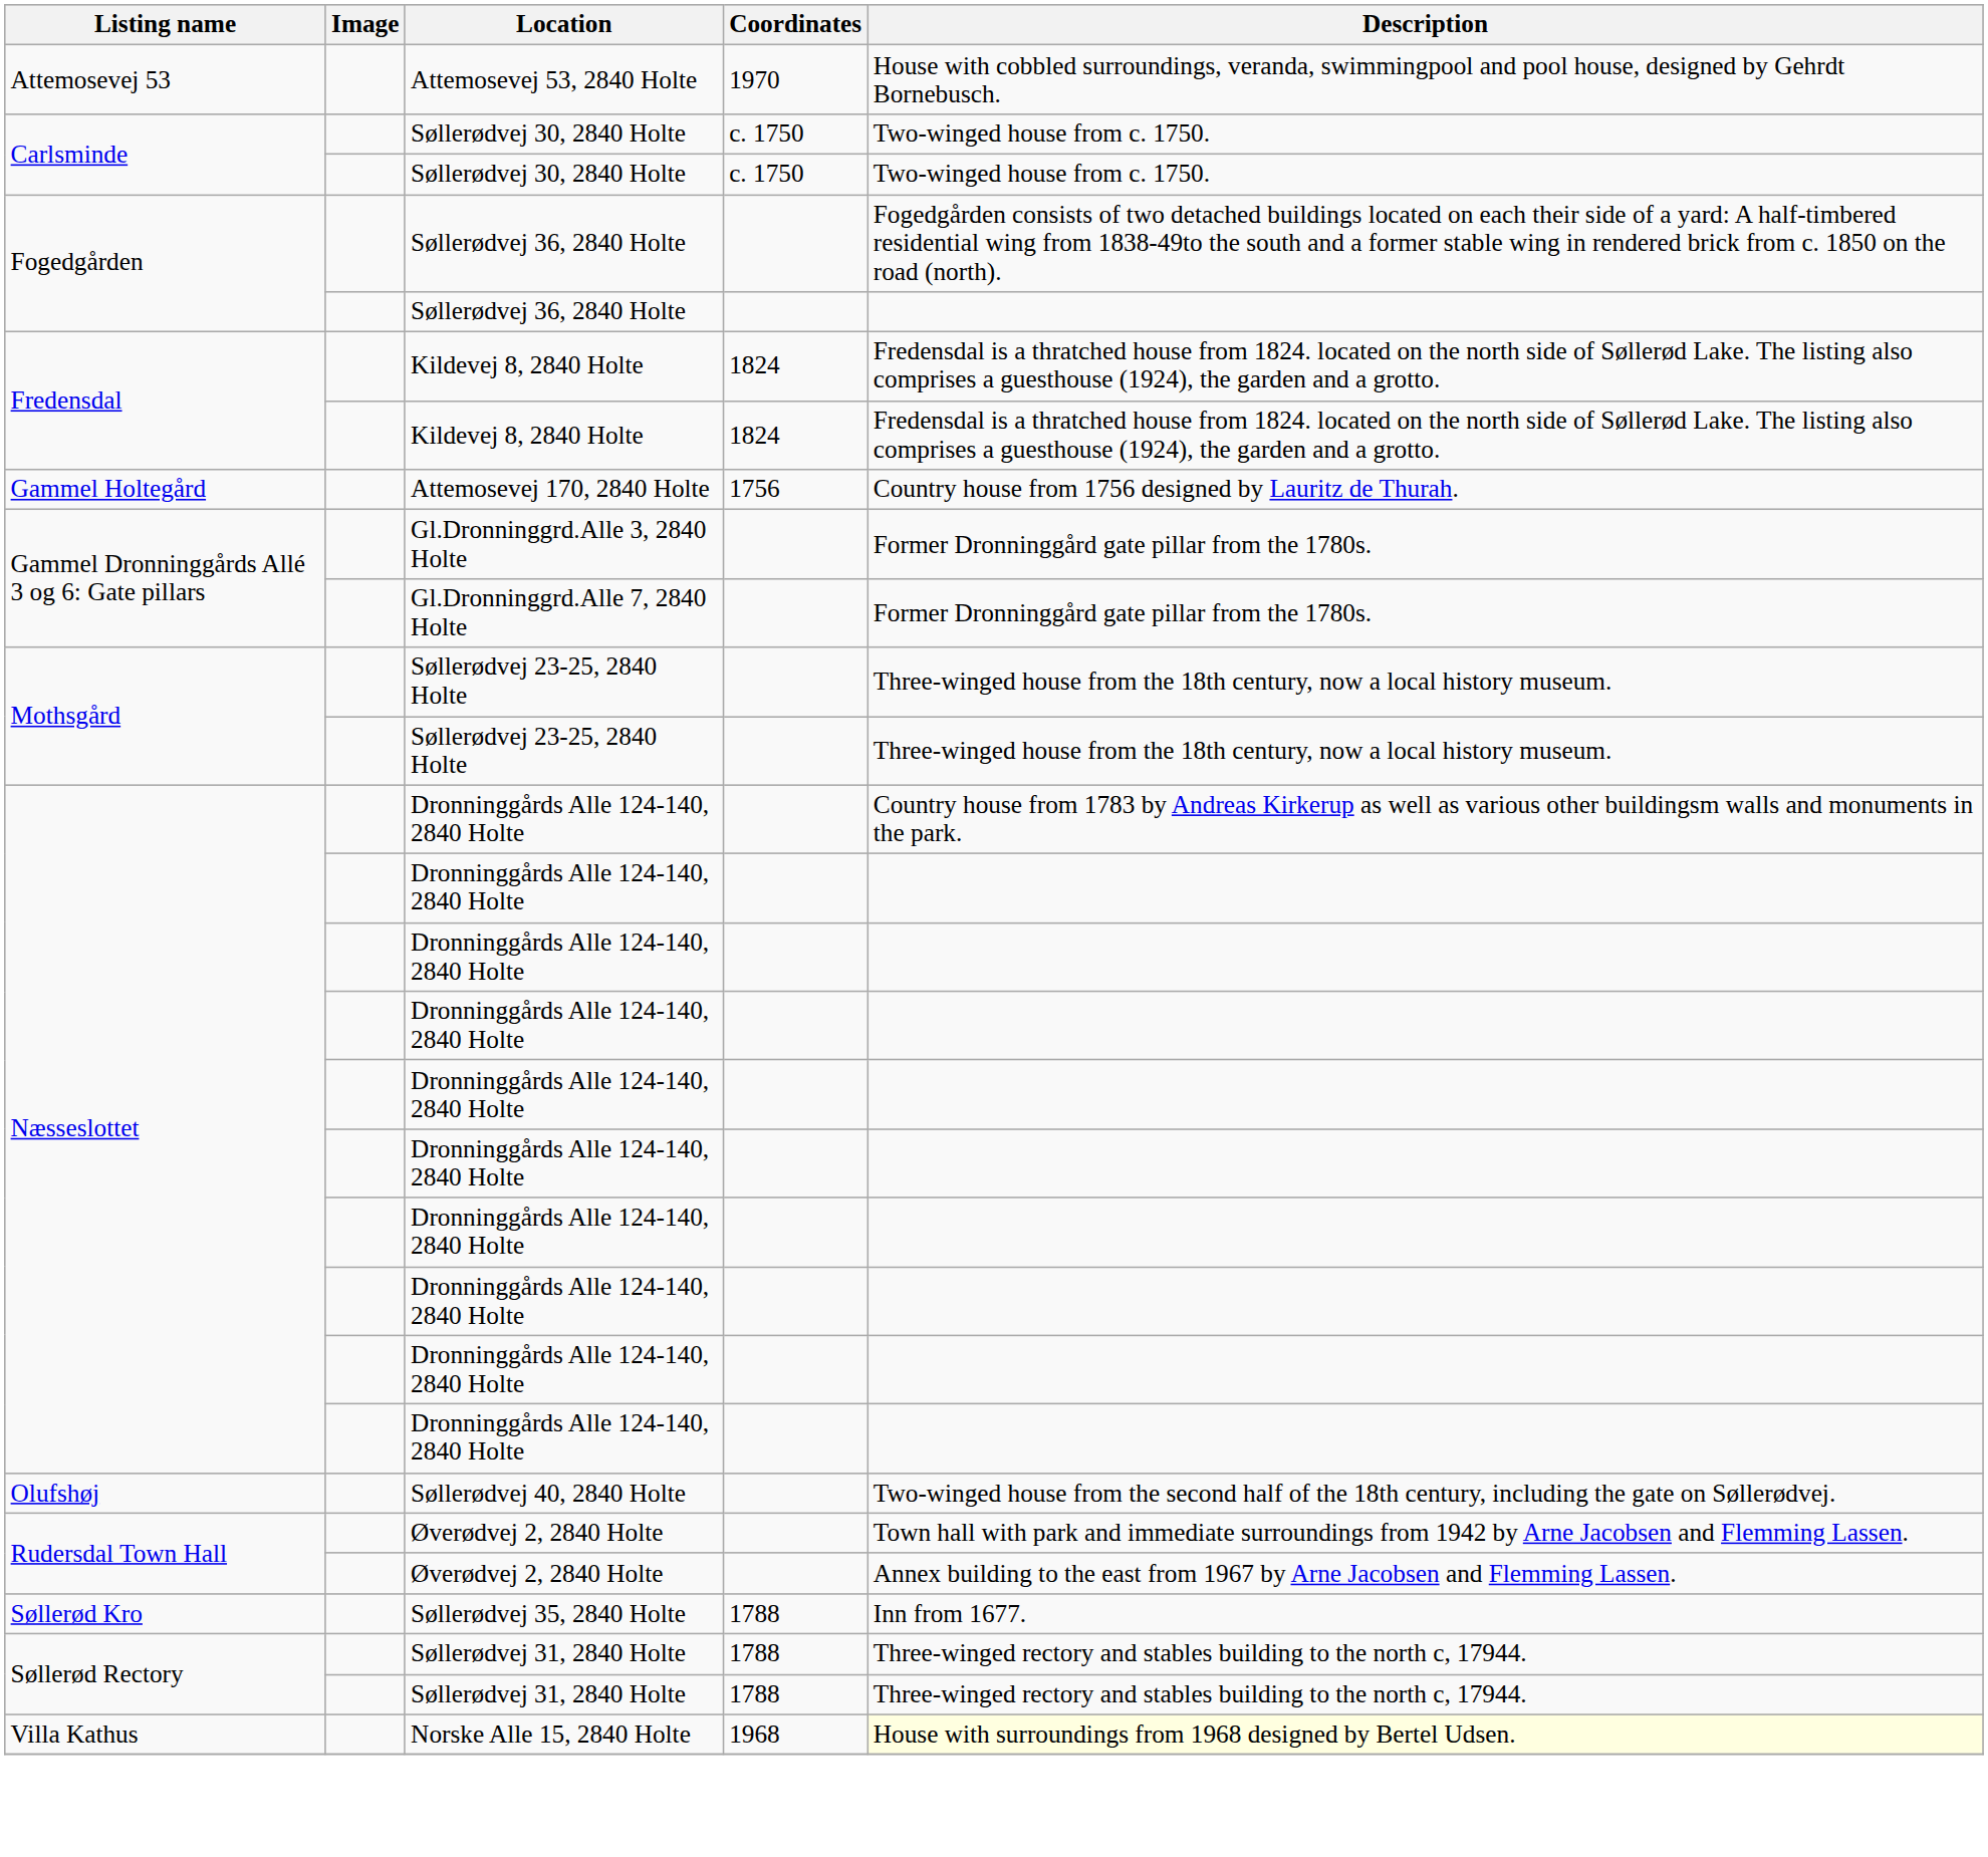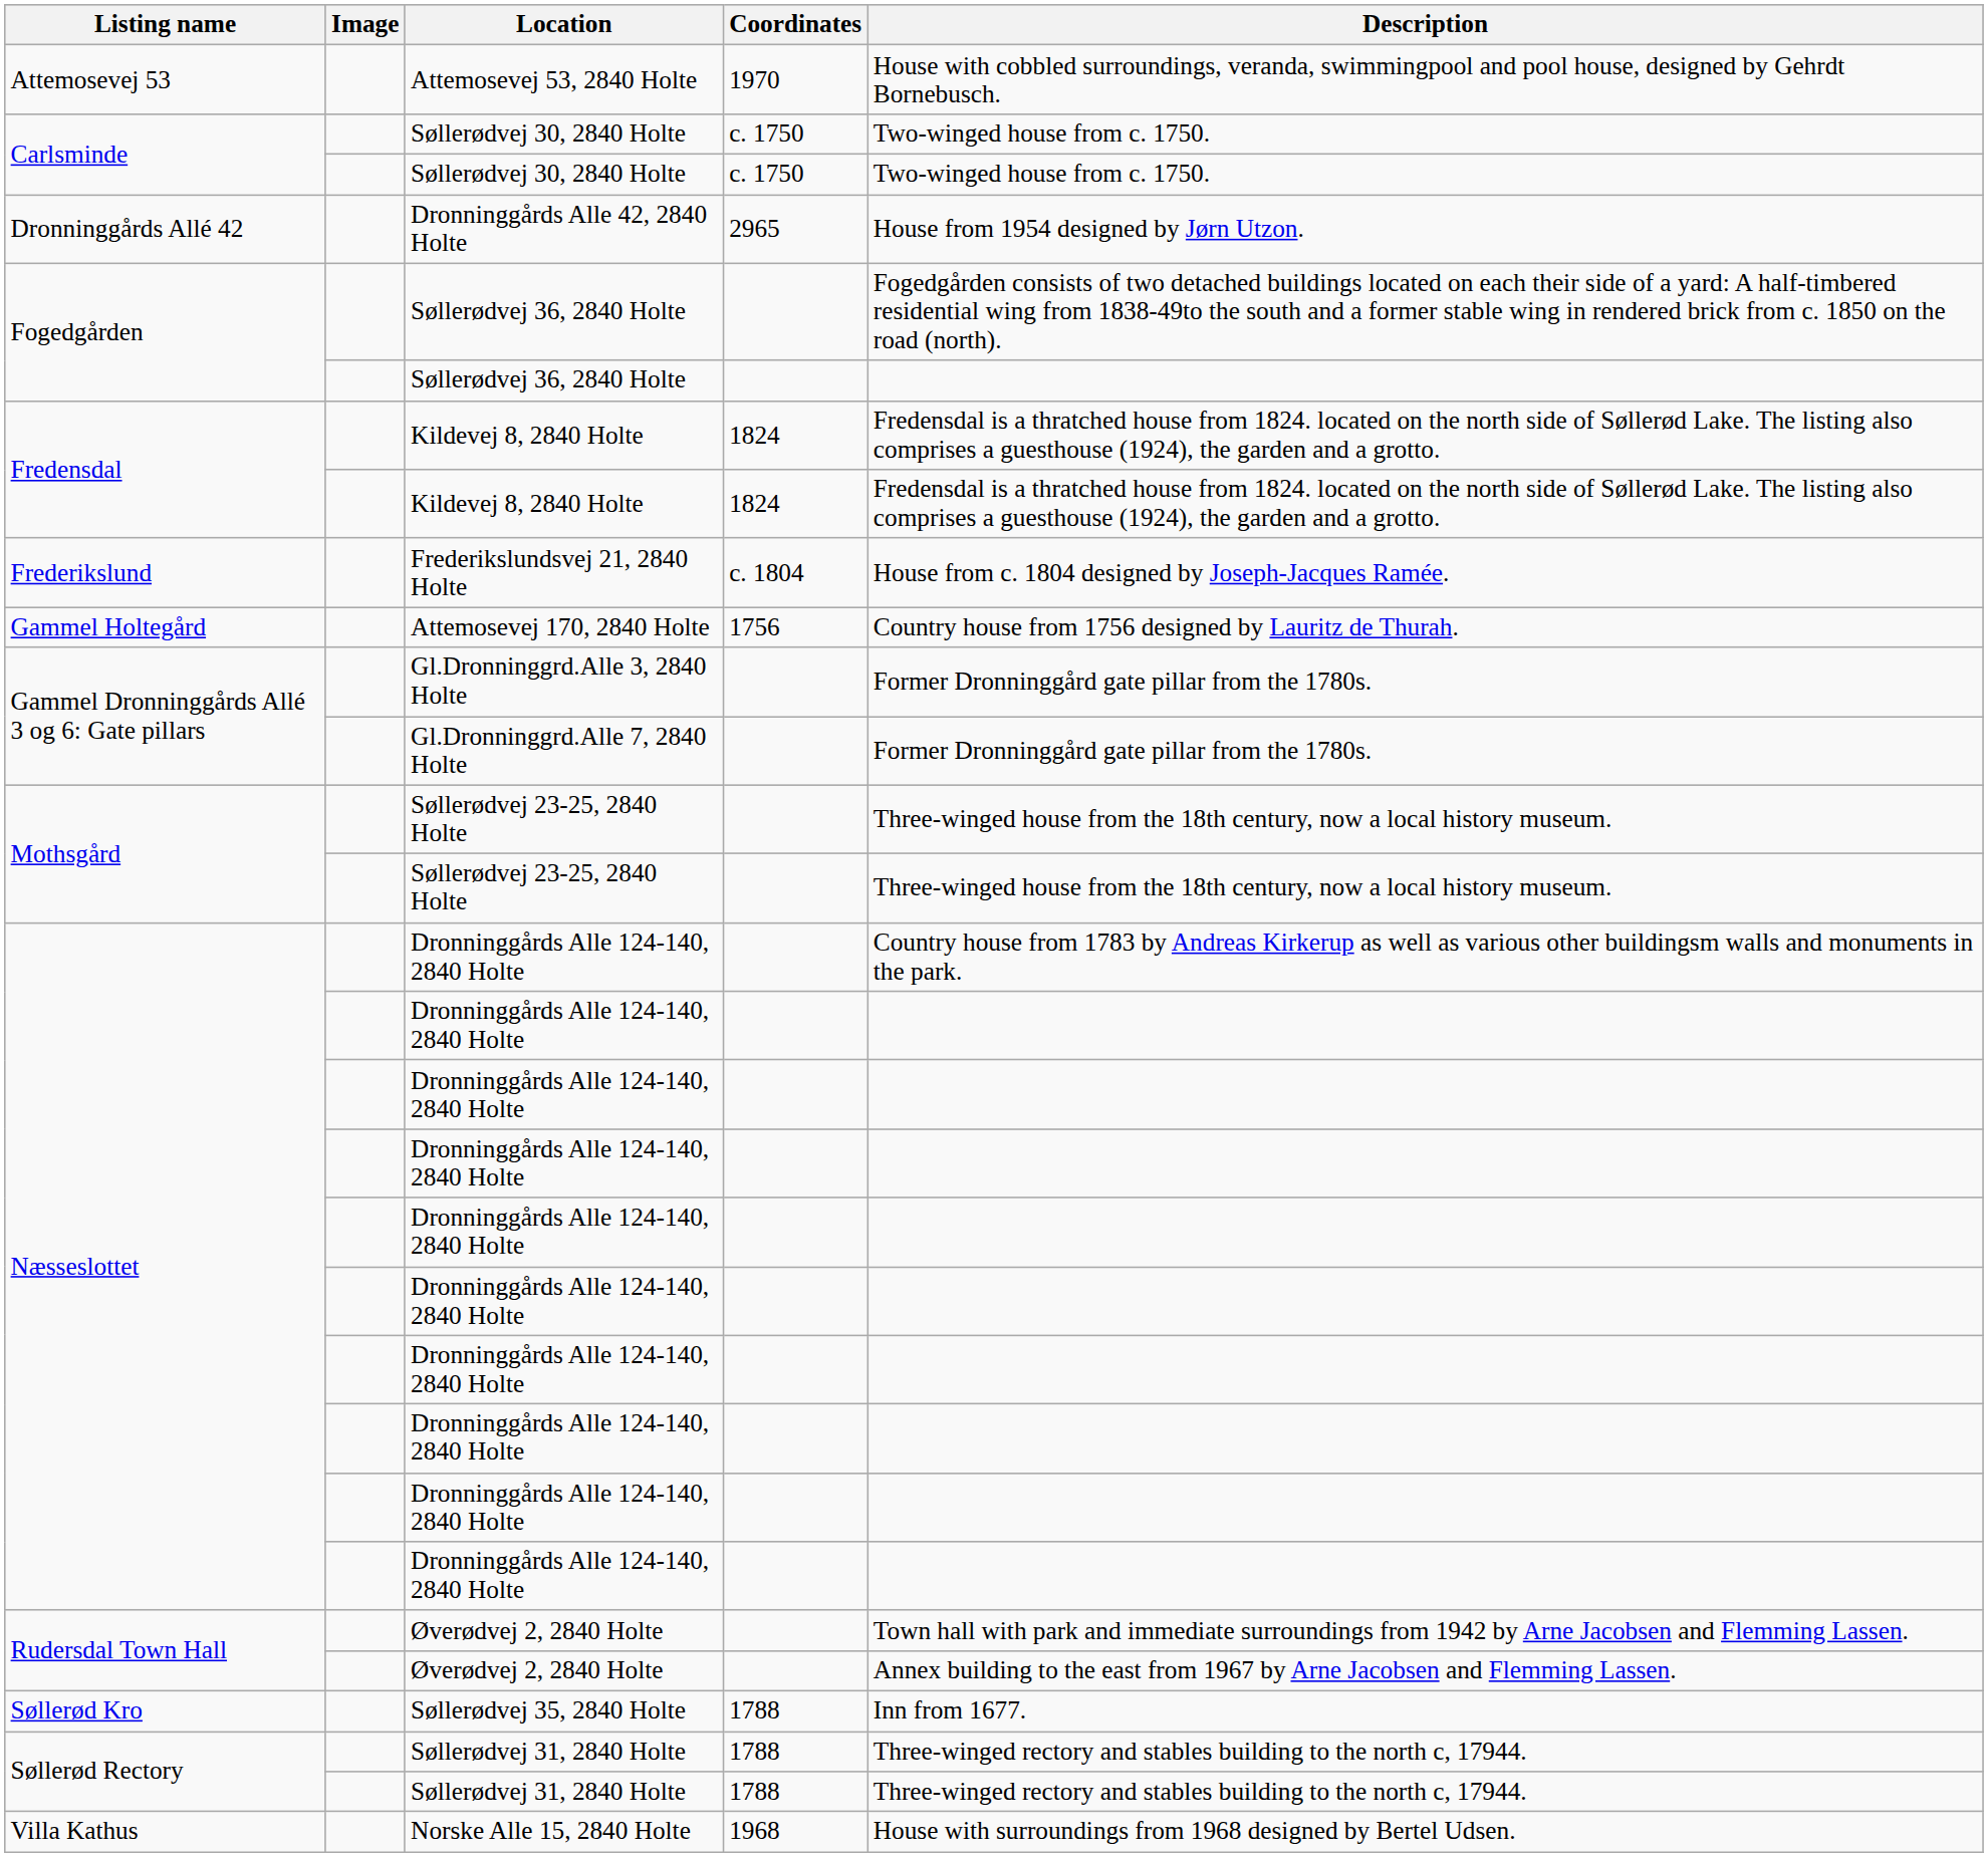+ row: Dronninggårds Allé 42 | Dronninggårds Alle 42, 2840 Holte | 2965 | House from 1954 designed by Jørn Utzon.
+ row: Frederikslund | Frederikslundsvej 21, 2840 Holte | c. 1804 | House from c. 1804 designed by Joseph-Jacques Ramée.
- row: Olufshøj | Søllerødvej 40, 2840 Holte | Two-winged house from the second half of the 18th century, including the gate on Søllerødvej.
Norske Alle 15, 2840 Holte | Description: lightyellow background -> no background
